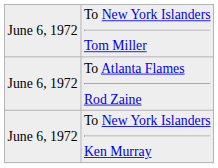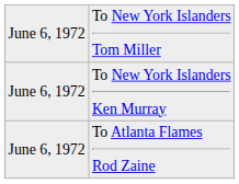rows swapped: To New York Islanders Ken Murray <-> To Atlanta Flames Rod Zaine
